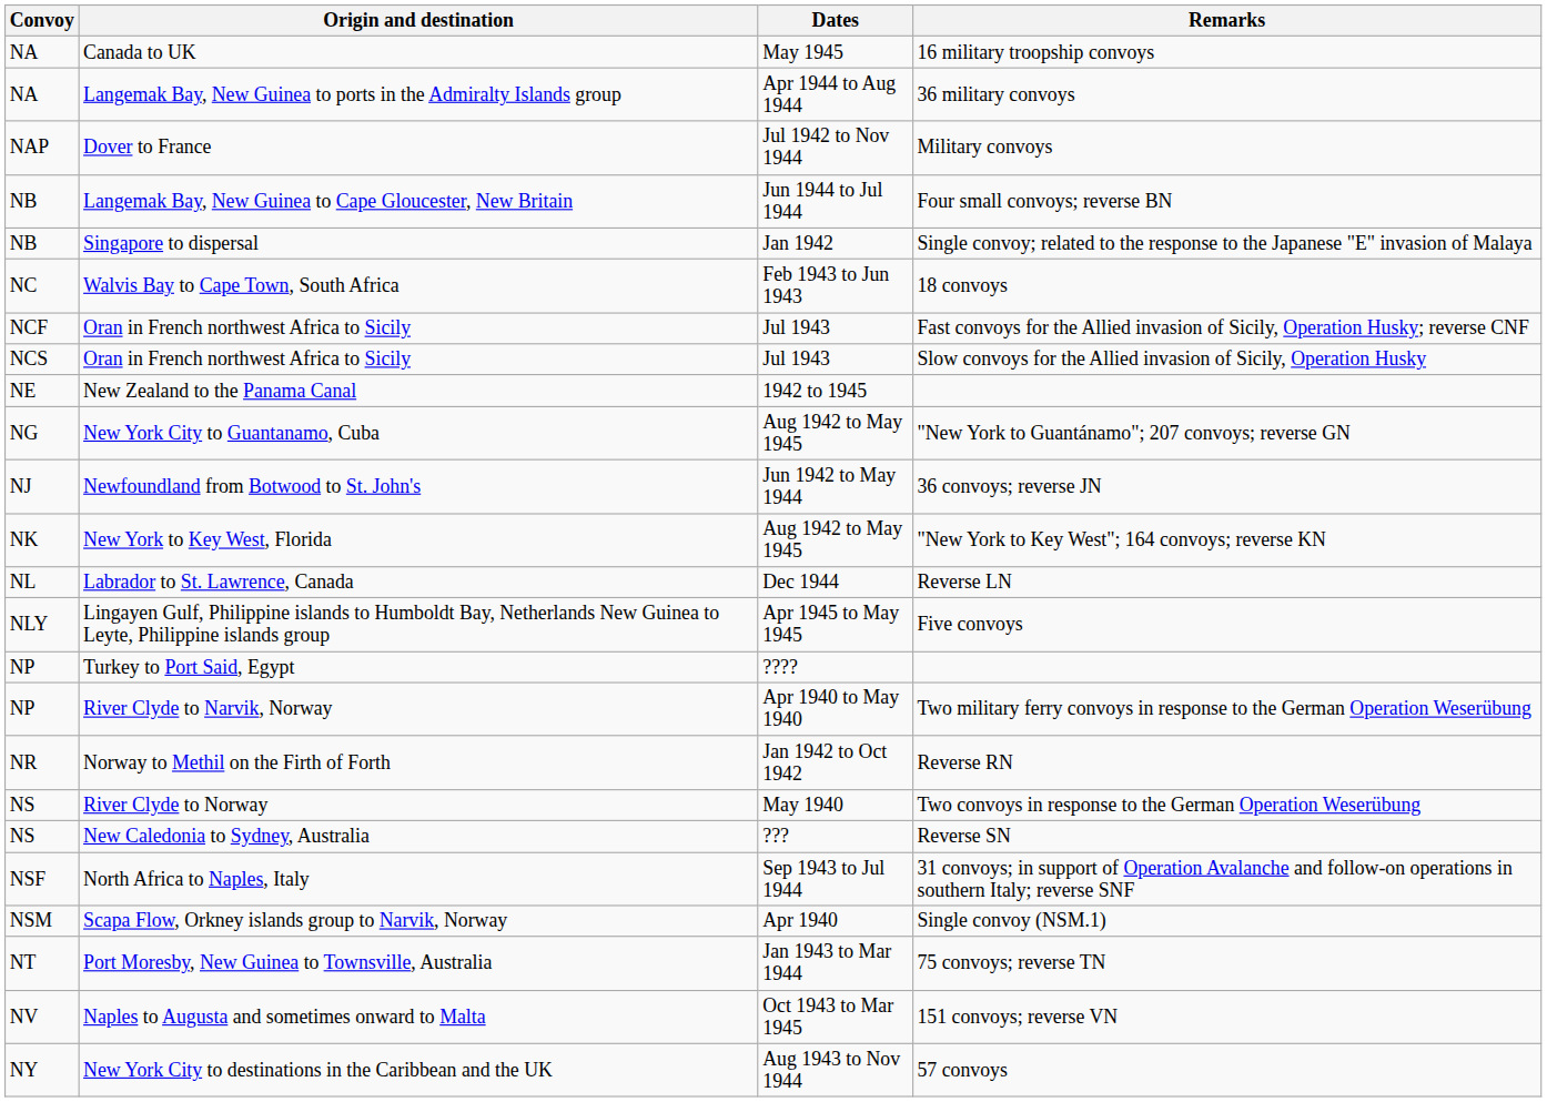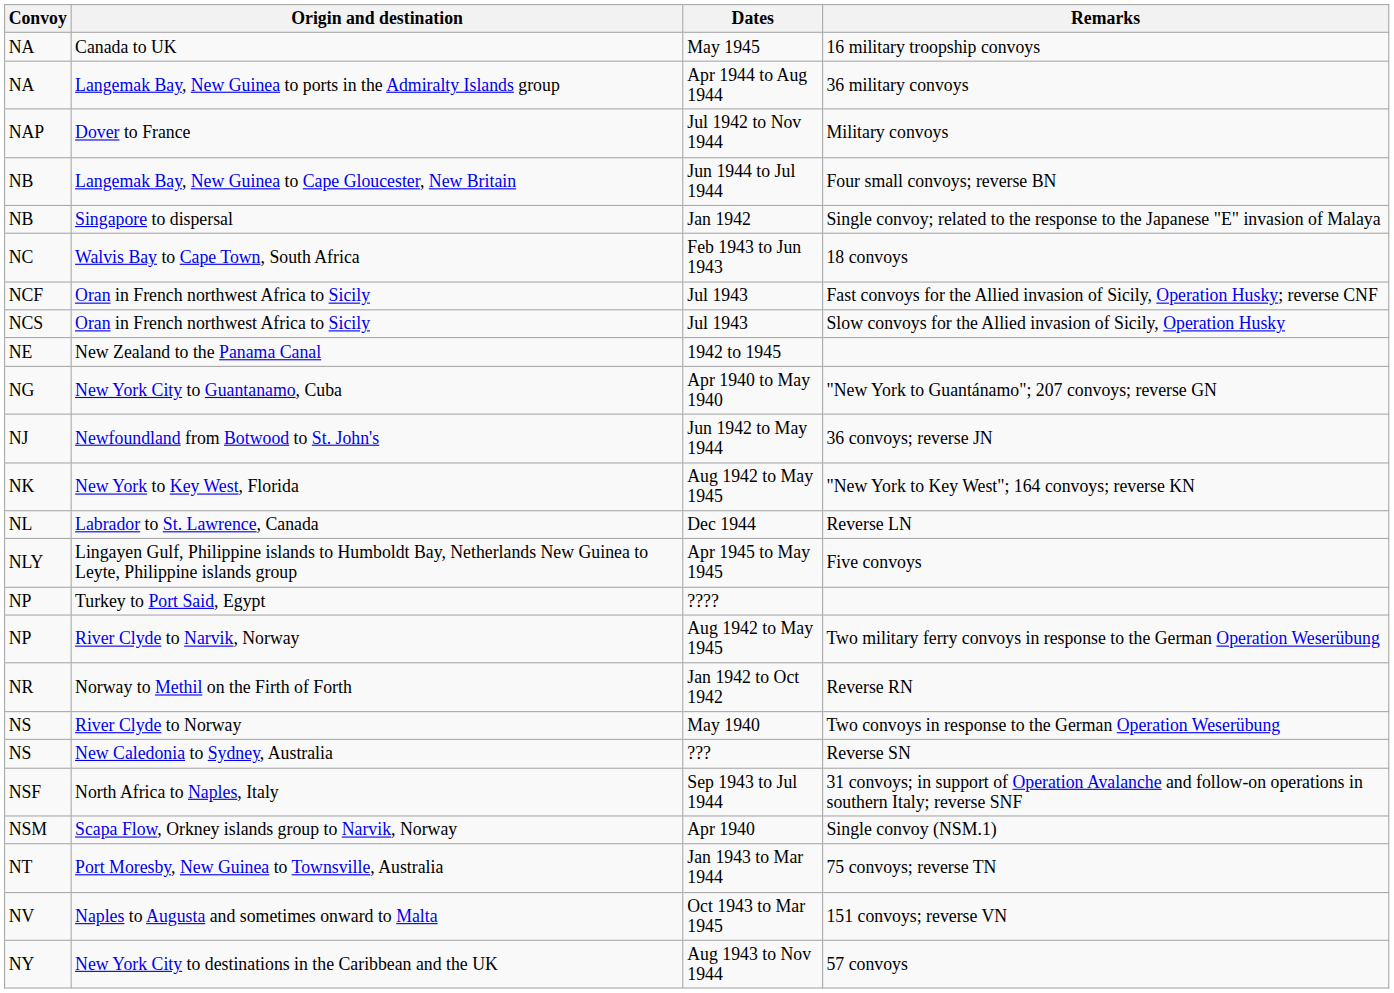New York City to Guantanamo, Cuba | Dates: Aug 1942 to May 1945 -> Apr 1940 to May 1940
River Clyde to Narvik, Norway | Dates: Apr 1940 to May 1940 -> Aug 1942 to May 1945
